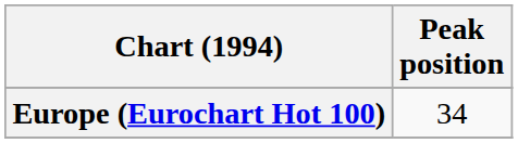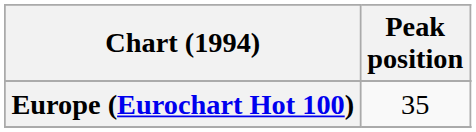Europe (Eurochart Hot 100) | Peak position: 34 -> 35
